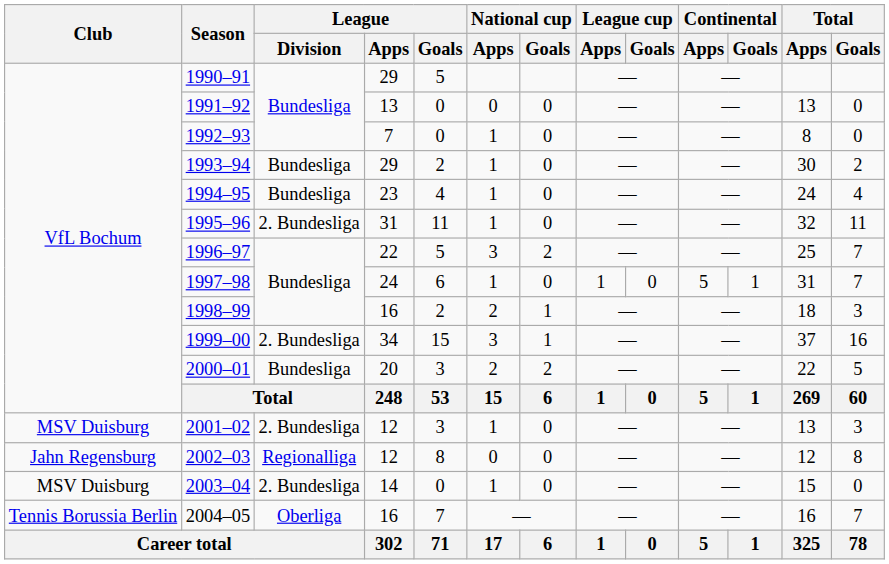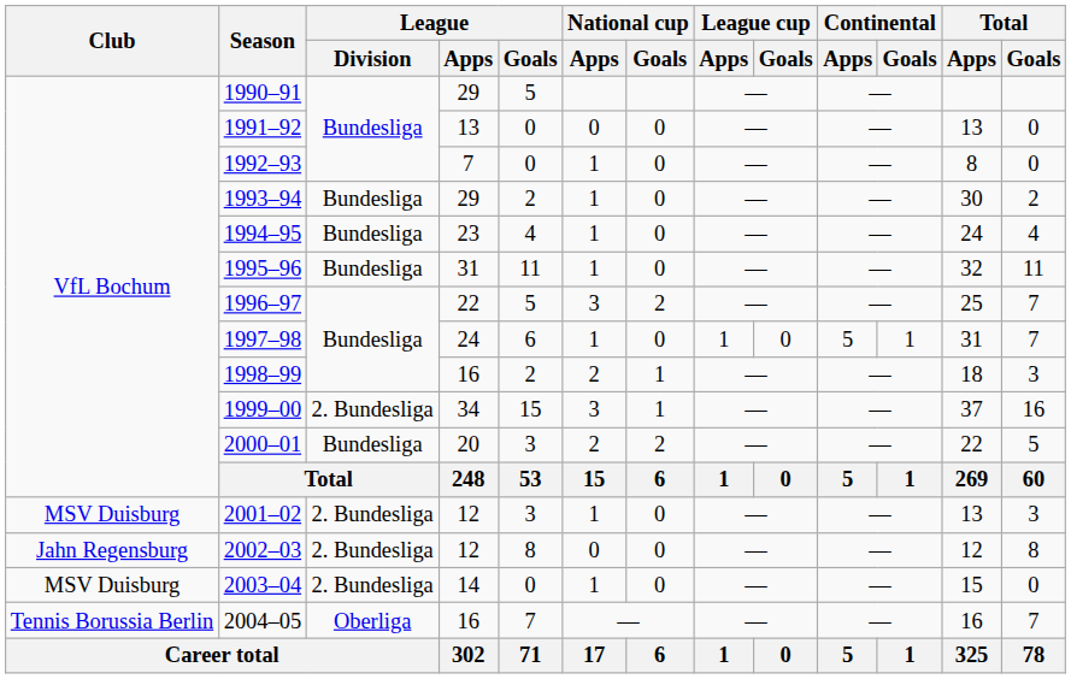1995–96 | League / Division: 2. Bundesliga -> Bundesliga
2002–03 | League / Division: Regionalliga -> 2. Bundesliga
